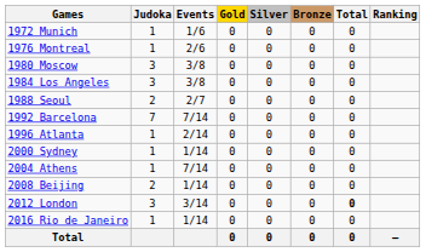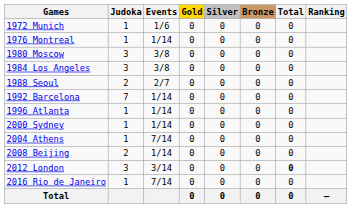1976 Montreal | Events: 2/6 -> 1/14
1992 Barcelona | Events: 7/14 -> 1/14
1996 Atlanta | Events: 2/14 -> 1/14
2016 Rio de Janeiro | Events: 1/14 -> 7/14
